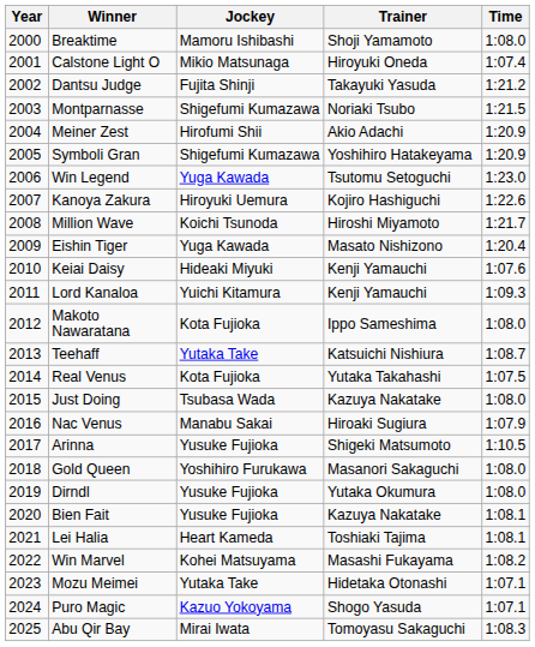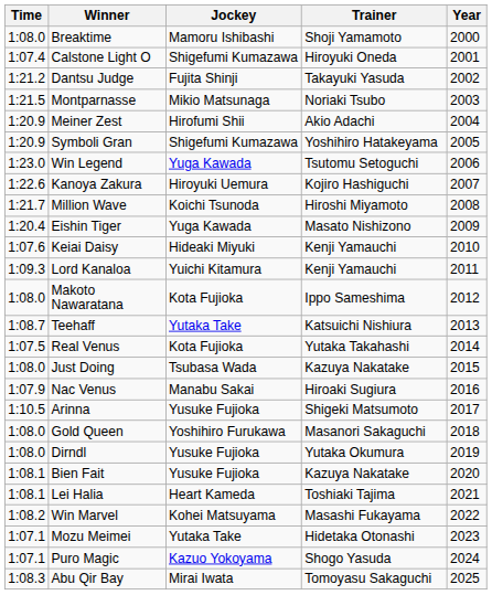columns swapped: Year <-> Time
Calstone Light O | Jockey: Mikio Matsunaga -> Shigefumi Kumazawa
Montparnasse | Jockey: Shigefumi Kumazawa -> Mikio Matsunaga
